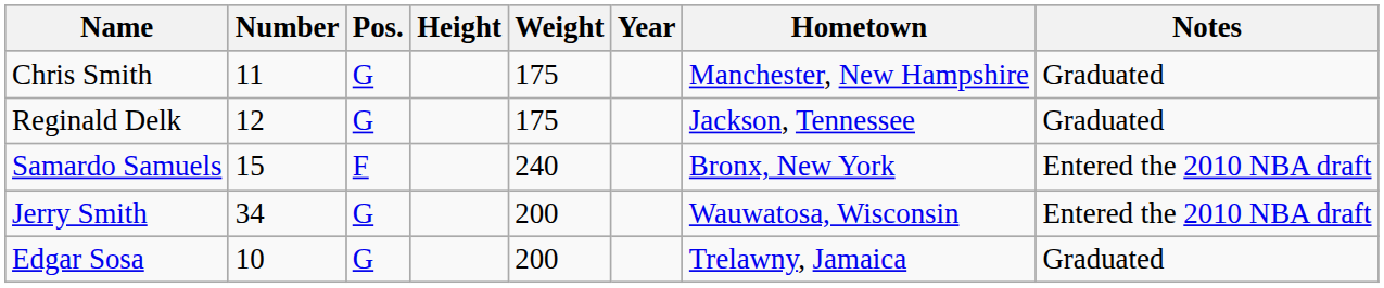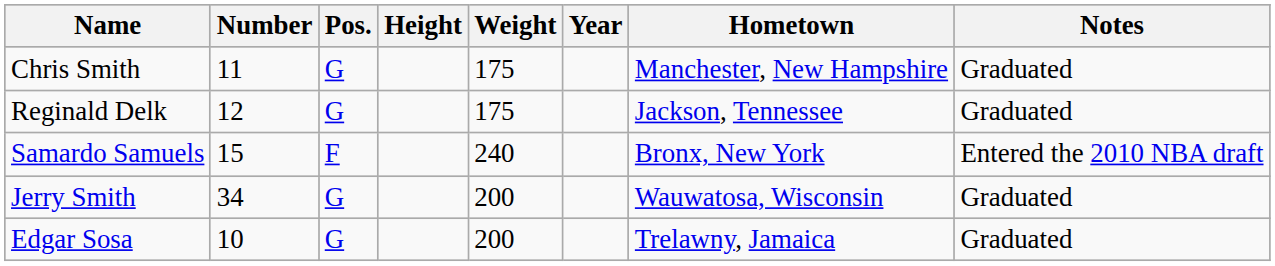Jerry Smith | Notes: Entered the 2010 NBA draft -> Graduated
